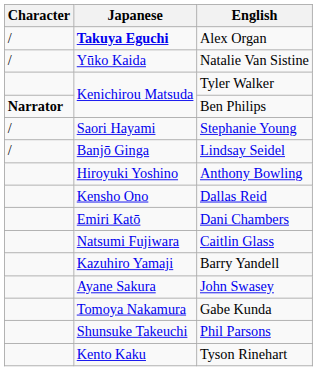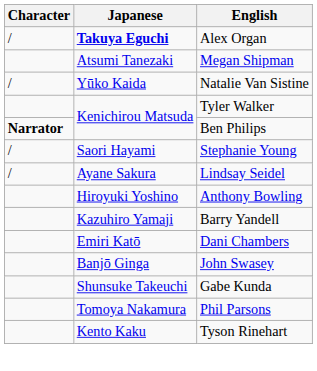+ row: Atsumi Tanezaki | Megan Shipman
Lindsay Seidel | Japanese: Banjō Ginga -> Ayane Sakura
- row: Kensho Ono | Dallas Reid
rows swapped: Barry Yandell <-> Dani Chambers
- row: Natsumi Fujiwara | Caitlin Glass
John Swasey | Japanese: Ayane Sakura -> Banjō Ginga
Gabe Kunda | Japanese: Tomoya Nakamura -> Shunsuke Takeuchi
Phil Parsons | Japanese: Shunsuke Takeuchi -> Tomoya Nakamura
